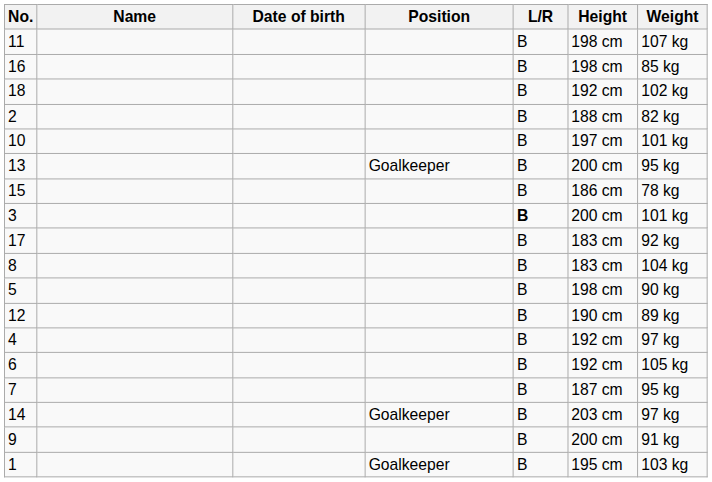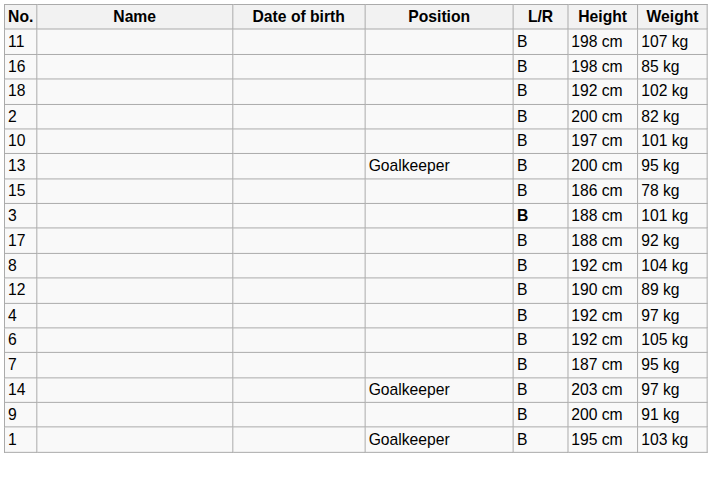2 | Height: 188 cm -> 200 cm
3 | Height: 200 cm -> 188 cm
17 | Height: 183 cm -> 188 cm
8 | Height: 183 cm -> 192 cm
- row: 5 | B | 198 cm | 90 kg
